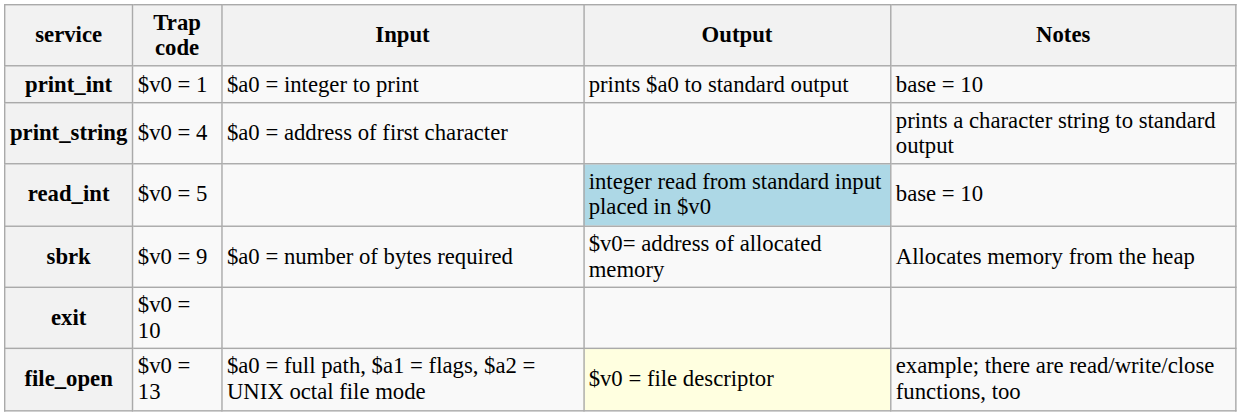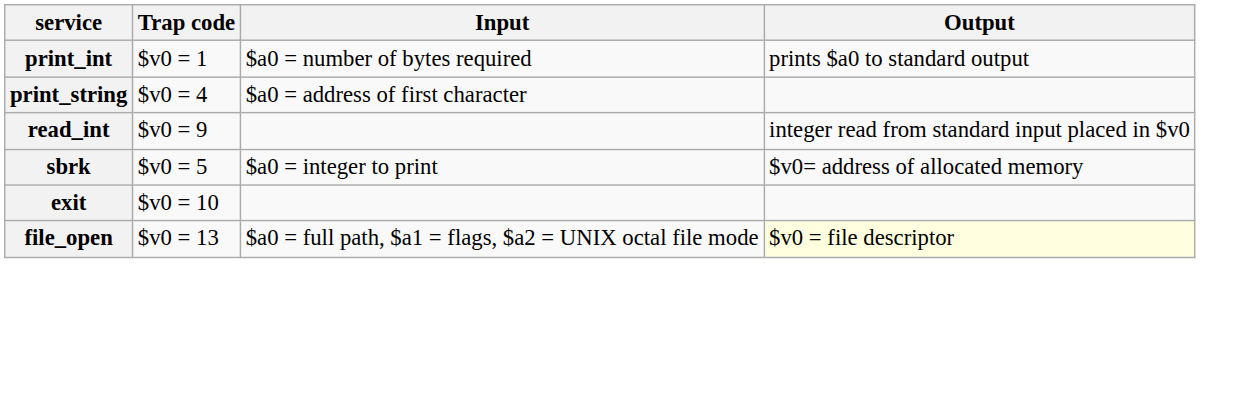- column: Notes | base = 10 | prints a character string to standard output | base = 10 | Allocates memory from the heap | example; there are read/write/close functions, too
print_int | Input: $a0 = integer to print -> $a0 = number of bytes required
read_int | Trap code: $v0 = 5 -> $v0 = 9
read_int | Output: lightblue background -> no background
sbrk | Trap code: $v0 = 9 -> $v0 = 5
sbrk | Input: $a0 = number of bytes required -> $a0 = integer to print
